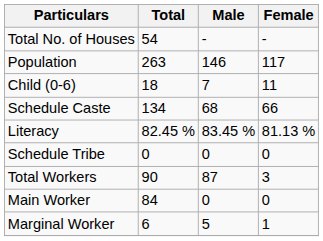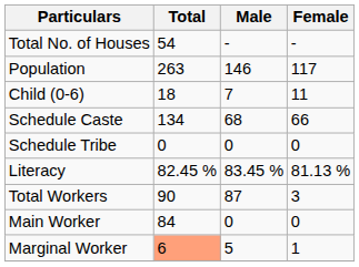rows swapped: Schedule Tribe <-> Literacy
Marginal Worker | Total: no background -> lightsalmon background
